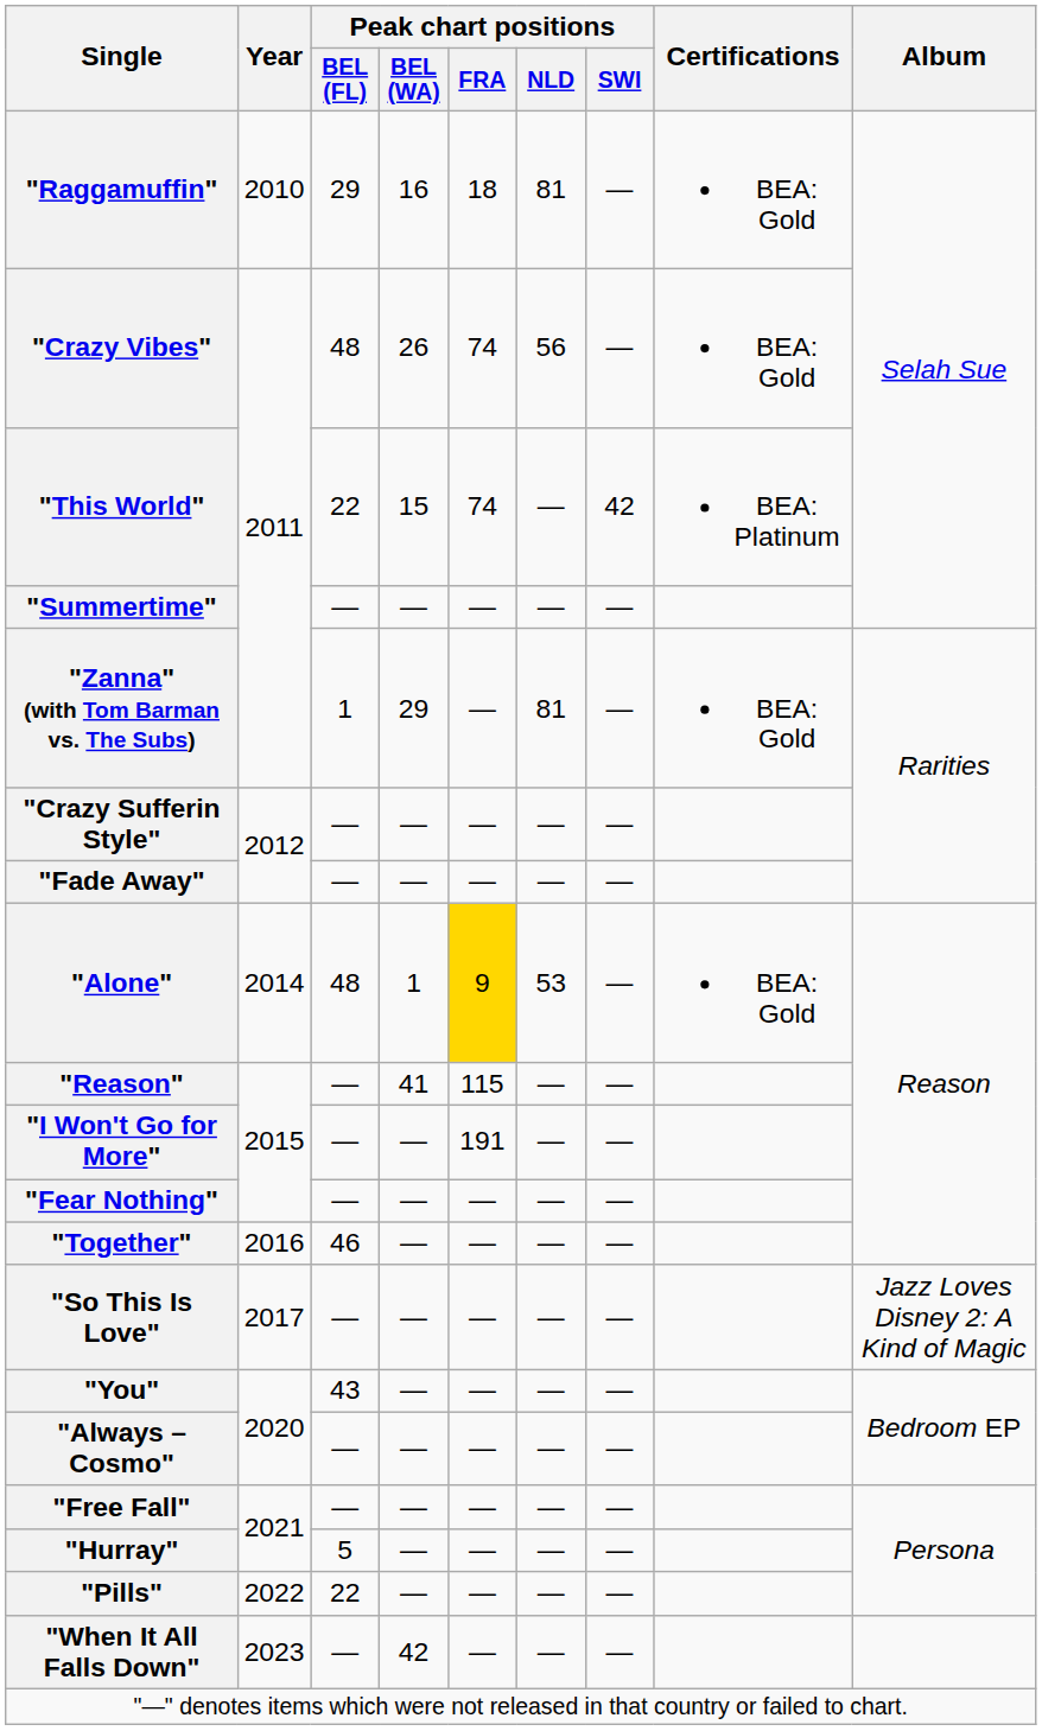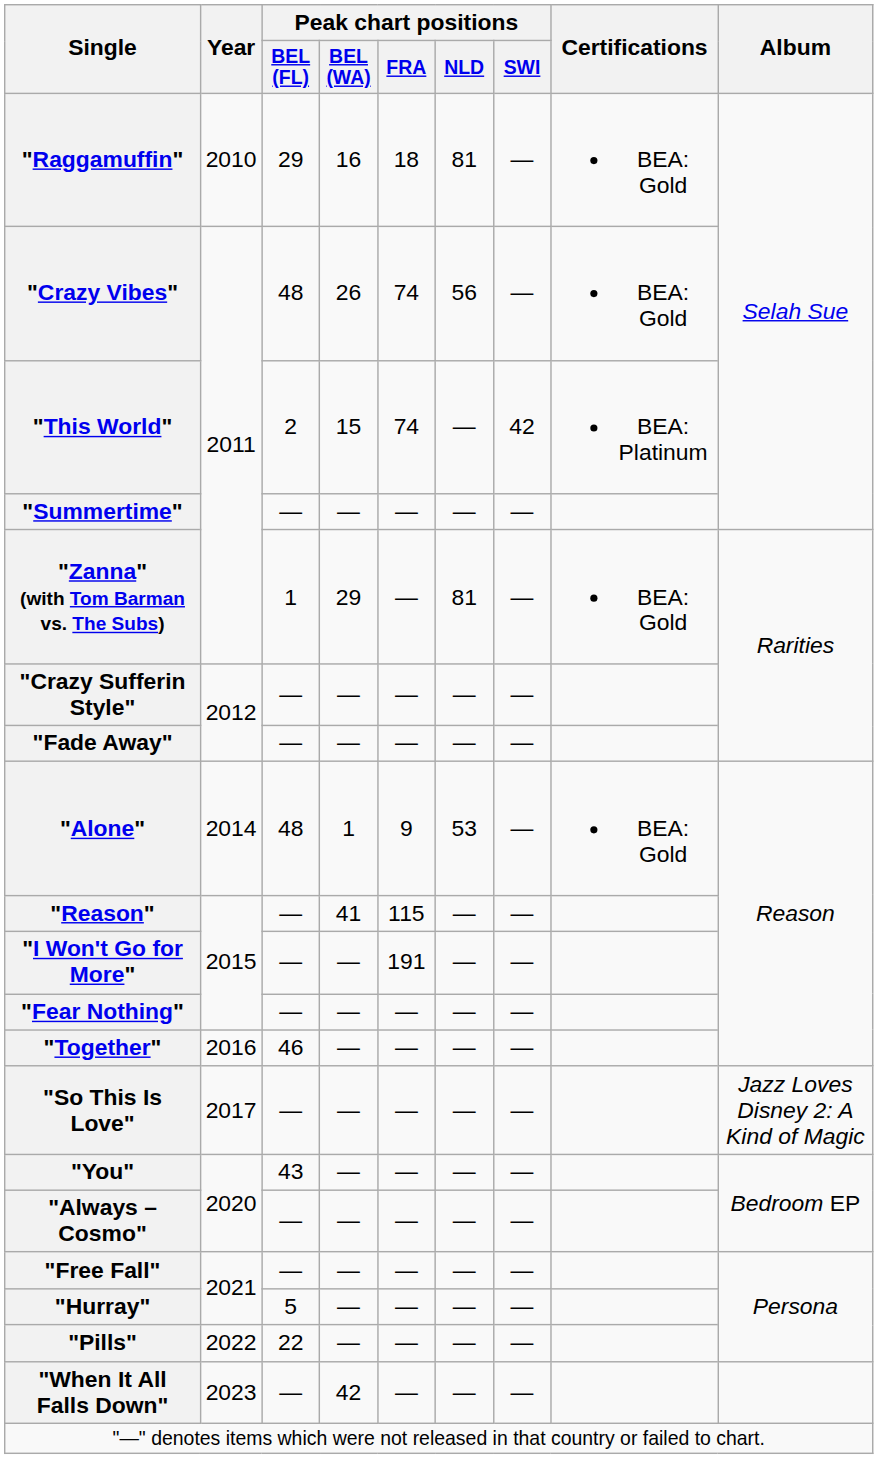"This World" | Peak chart positions / BEL (FL): 22 -> 2
"Alone" | Peak chart positions / FRA: gold background -> no background
